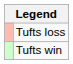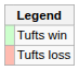rows swapped: Tufts win <-> Tufts loss
